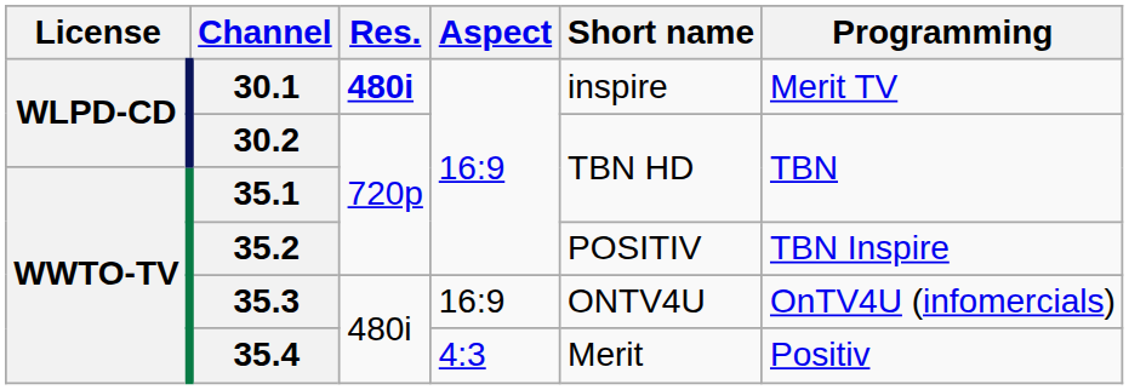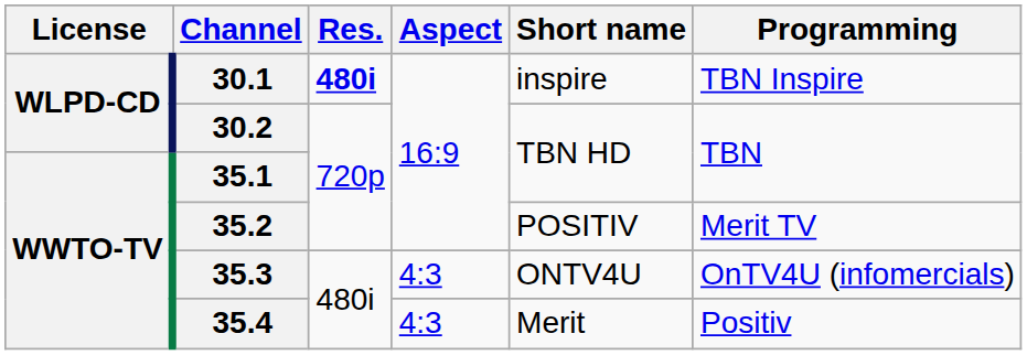30.1 | Programming: Merit TV -> TBN Inspire
35.2 | Programming: TBN Inspire -> Merit TV
35.3 | Aspect: 16:9 -> 4:3
